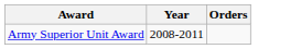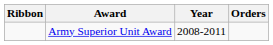+ column: Ribbon
